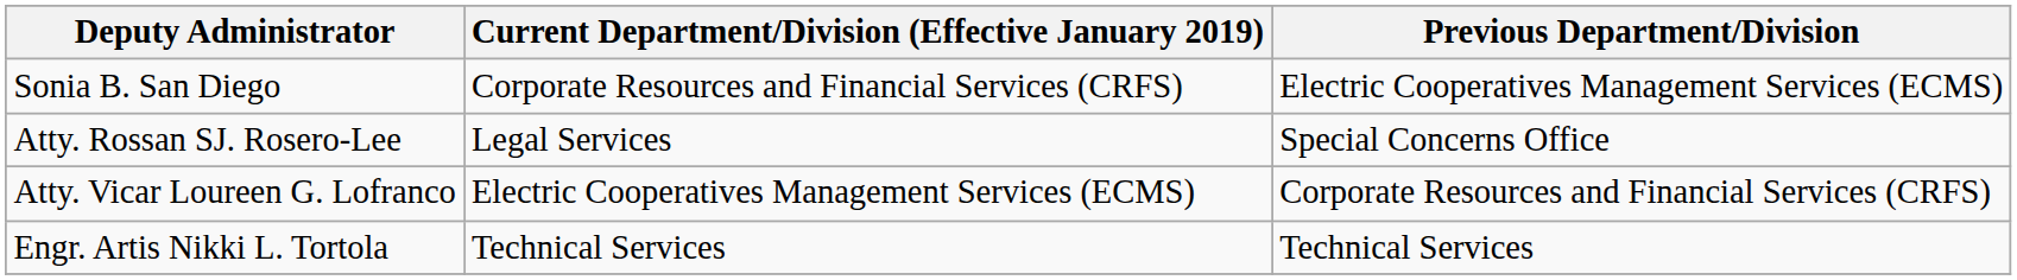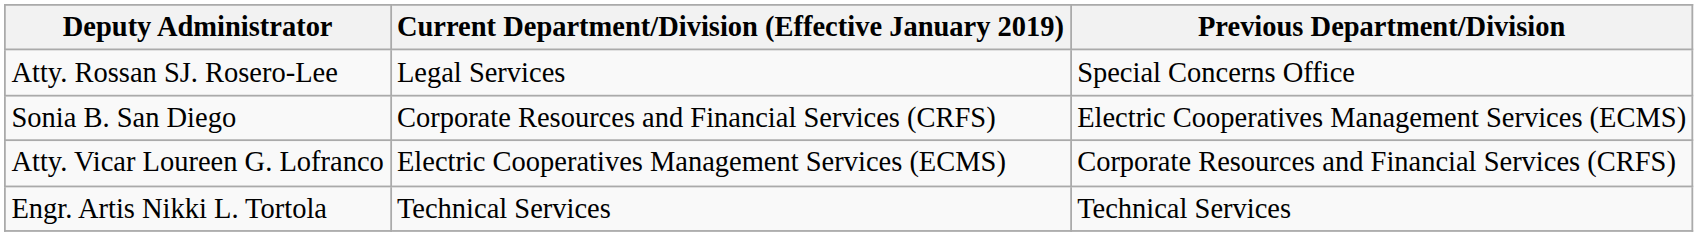rows swapped: Sonia B. San Diego <-> Atty. Rossan SJ. Rosero-Lee
